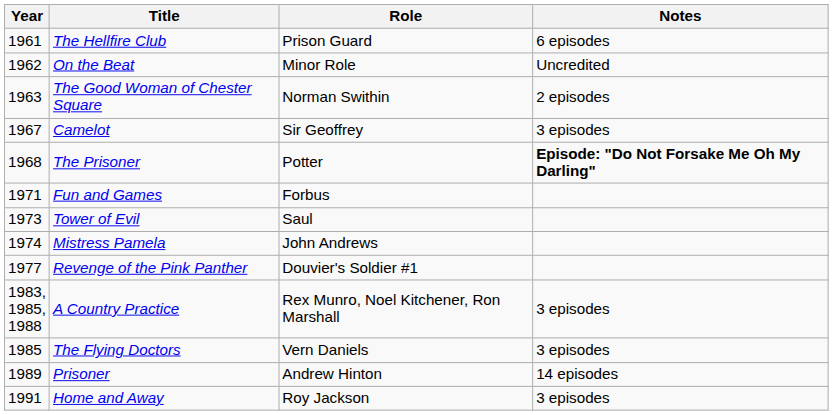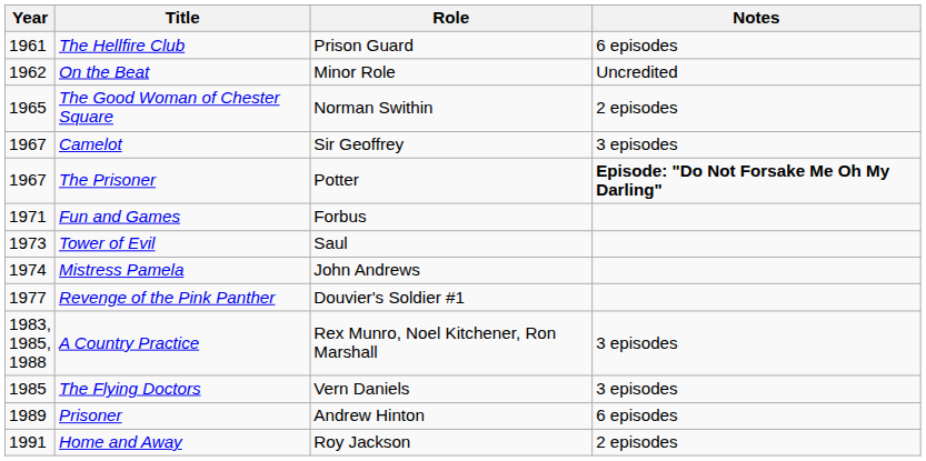The Good Woman of Chester Square | Year: 1963 -> 1965
The Prisoner | Year: 1968 -> 1967
Prisoner | Notes: 14 episodes -> 6 episodes
Home and Away | Notes: 3 episodes -> 2 episodes
